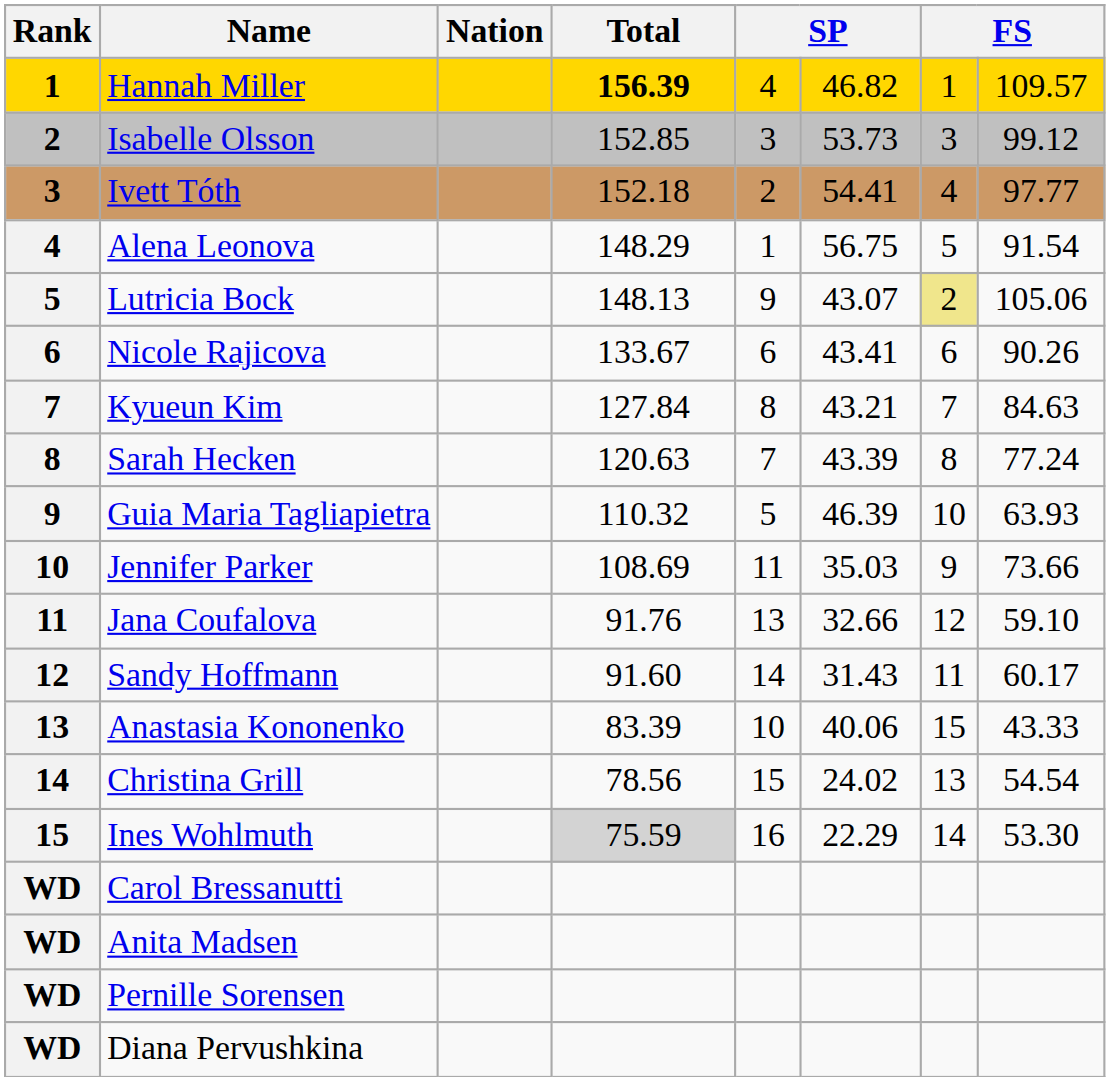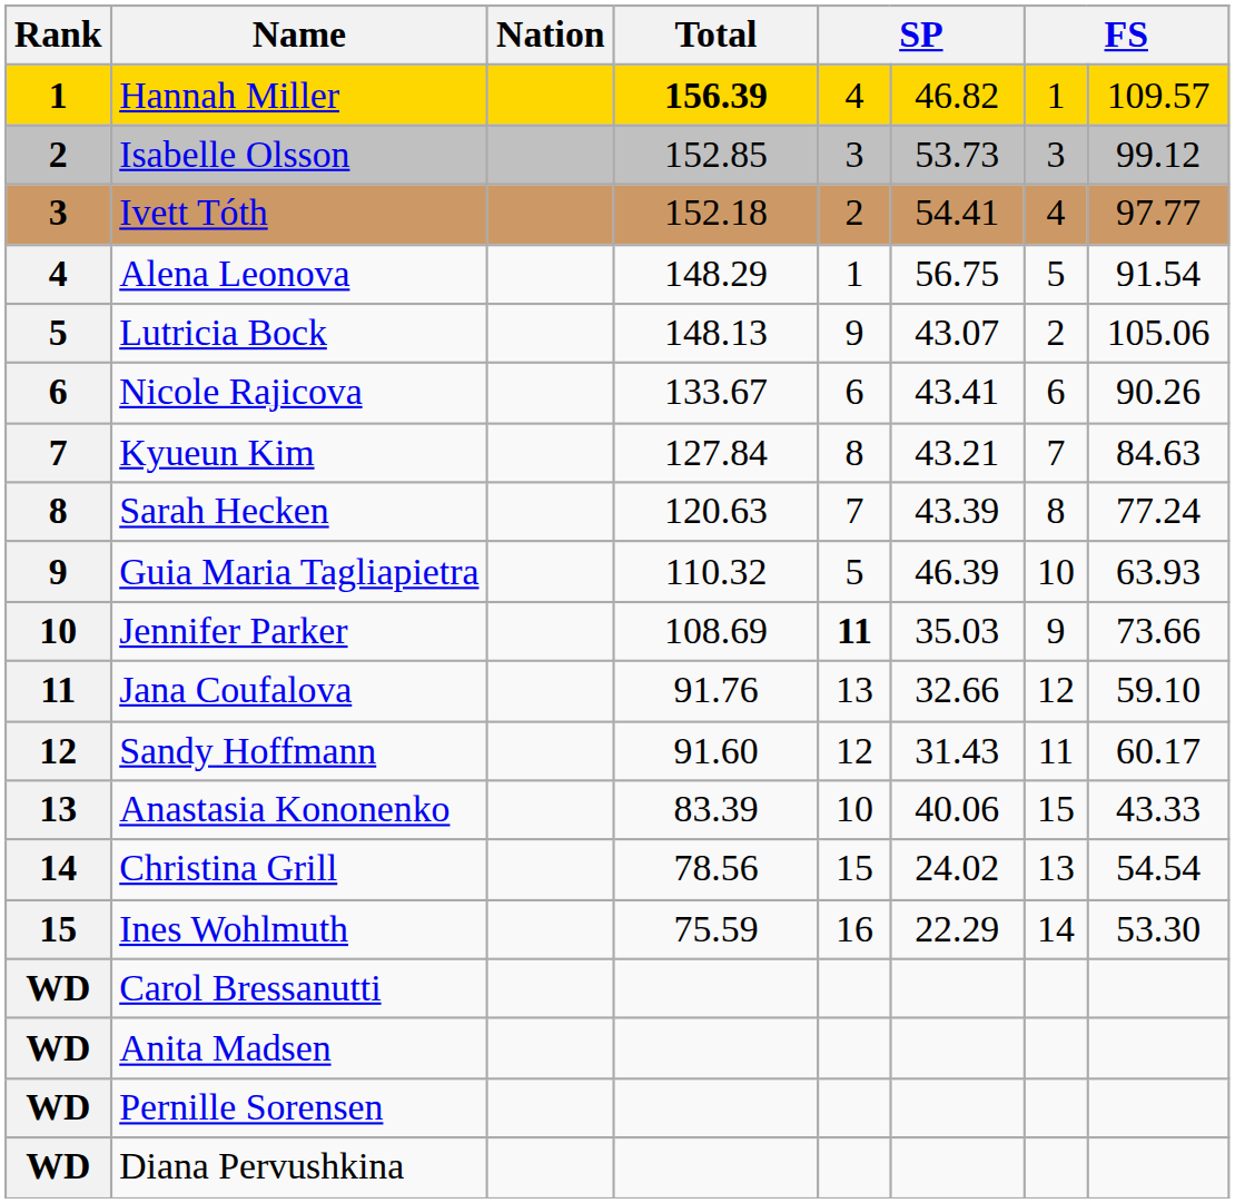Lutricia Bock | column 7: khaki background -> no background
Jennifer Parker | column 5: normal -> bold
Sandy Hoffmann | column 5: 14 -> 12
Ines Wohlmuth | Total: lightgrey background -> no background
